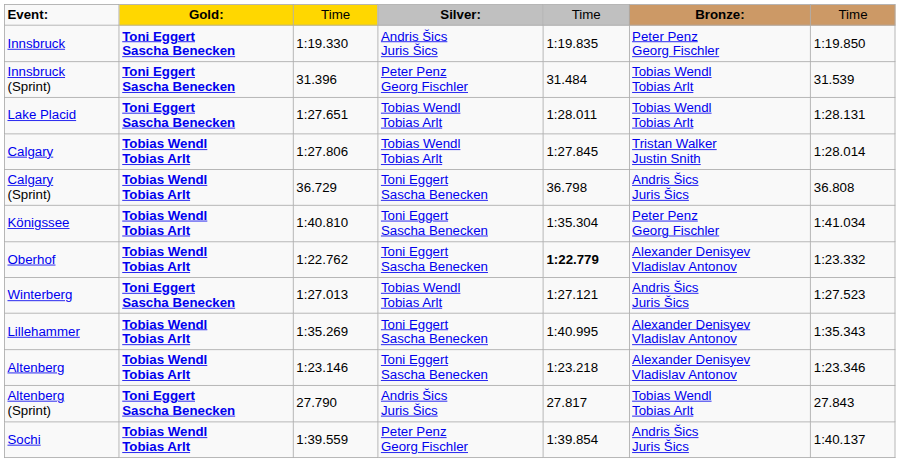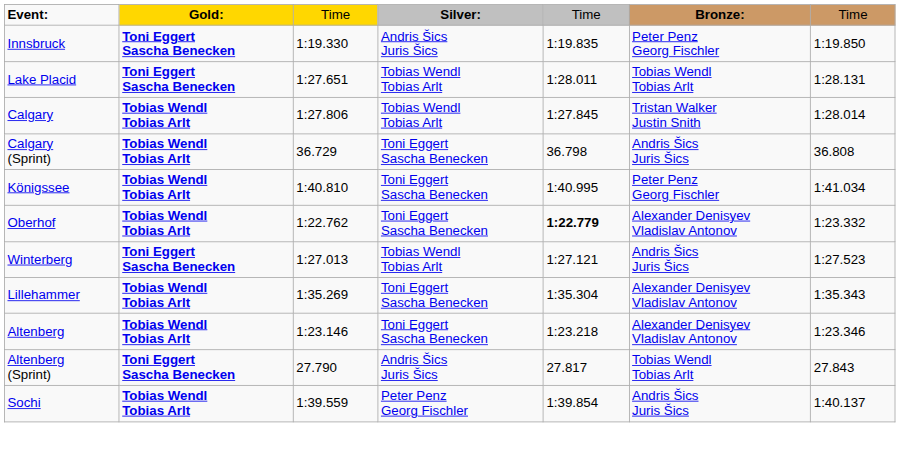- row: Innsbruck (Sprint) | Toni Eggert Sascha Benecken | 31.396 | Peter Penz Georg Fischler | 31.484 | Tobias Wendl Tobias Arlt | 31.539
Königssee | column 5: 1:35.304 -> 1:40.995
Lillehammer | column 5: 1:40.995 -> 1:35.304
